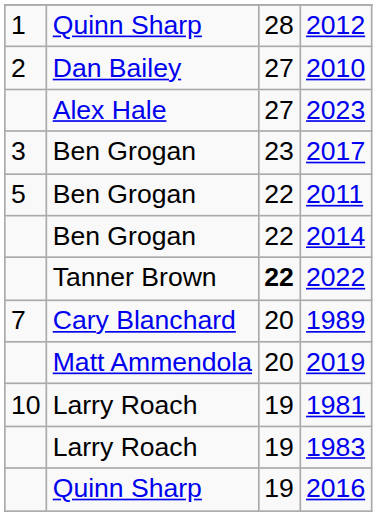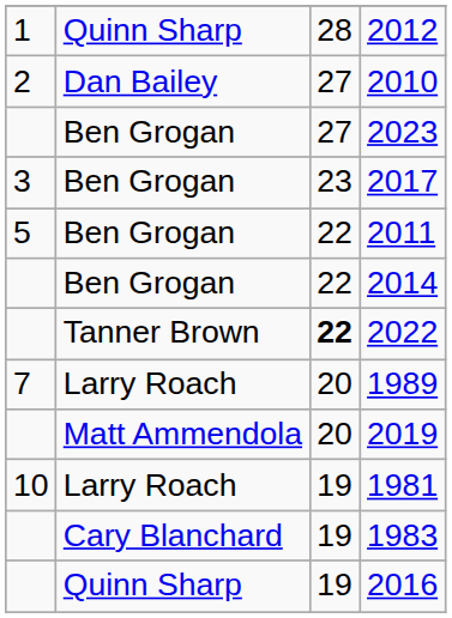2023 | column 2: Alex Hale -> Ben Grogan
1989 | column 2: Cary Blanchard -> Larry Roach
1983 | column 2: Larry Roach -> Cary Blanchard
